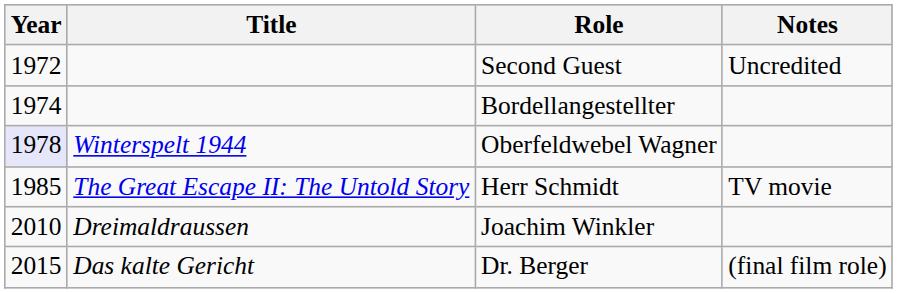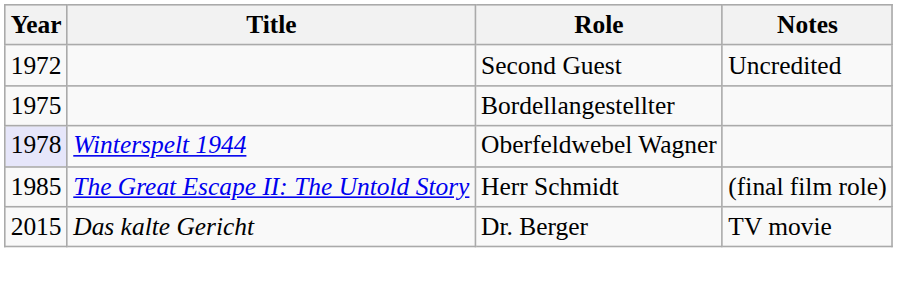Bordellangestellter | Year: 1974 -> 1975
Herr Schmidt | Notes: TV movie -> (final film role)
- row: 2010 | Dreimaldraussen | Joachim Winkler
Dr. Berger | Notes: (final film role) -> TV movie
